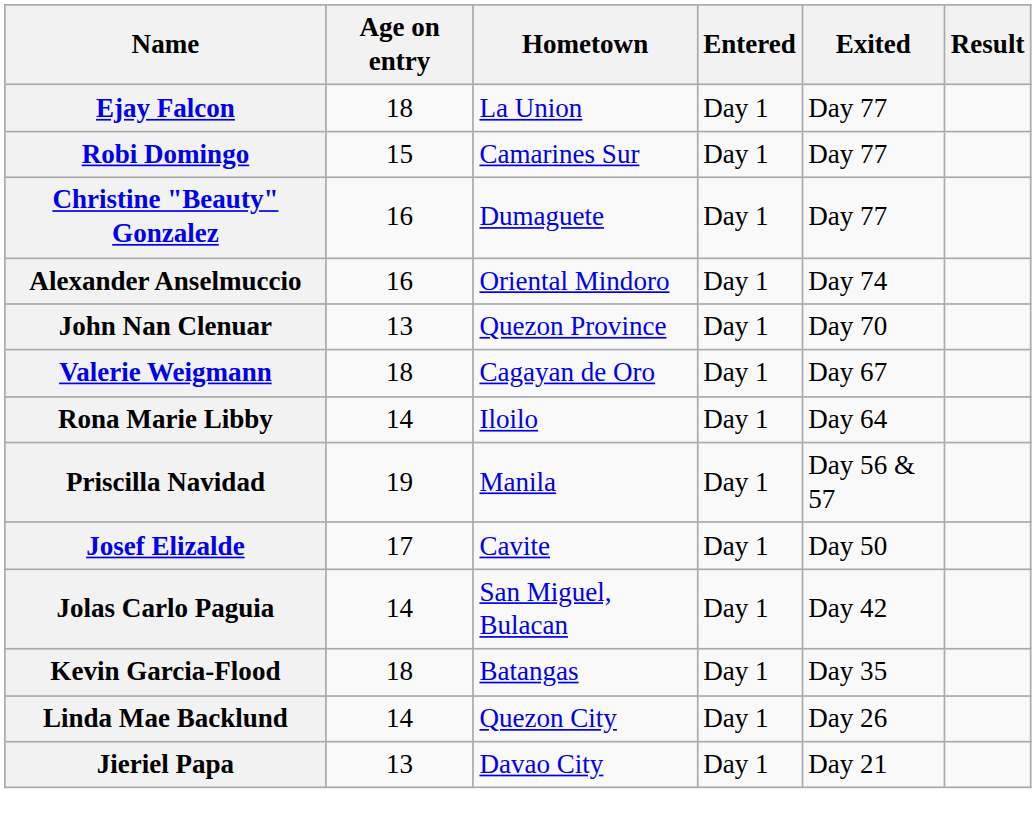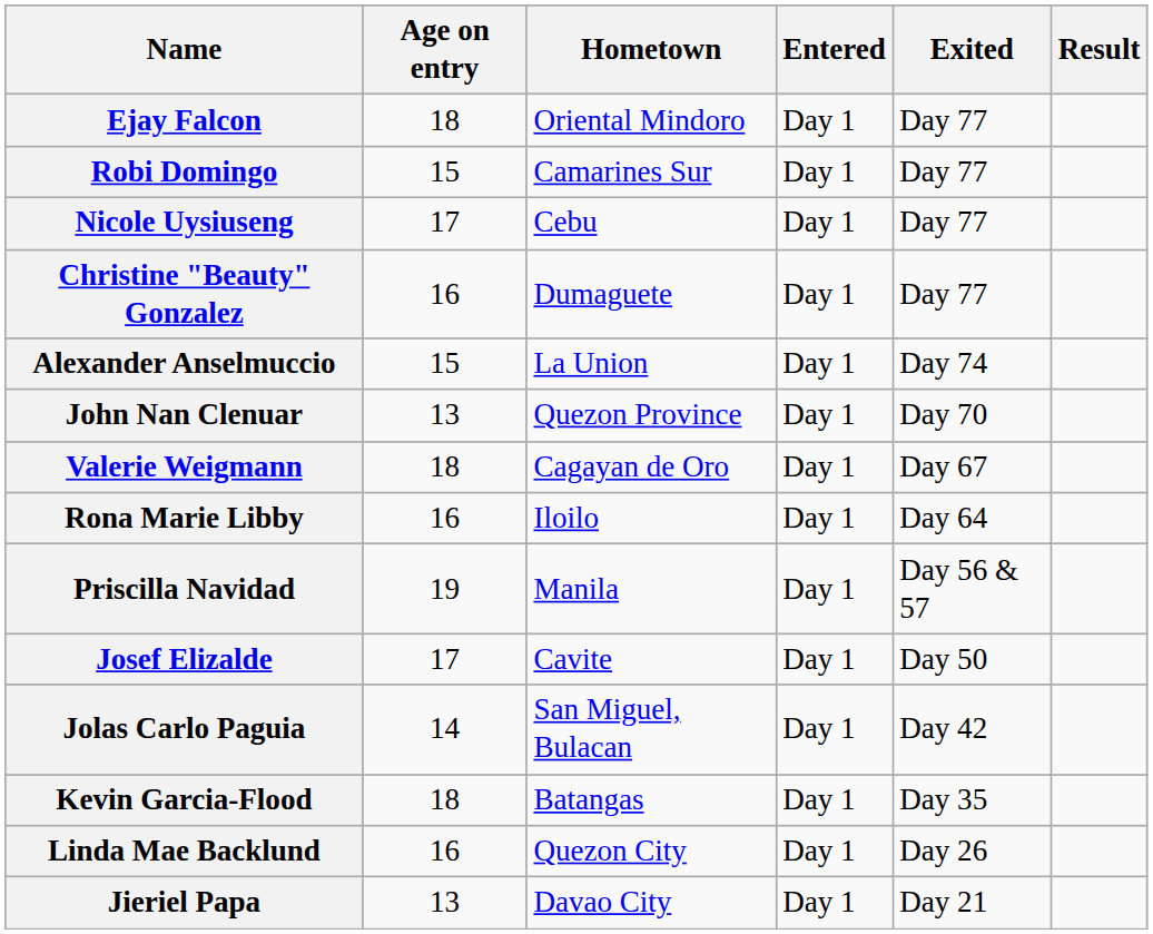Ejay Falcon | Hometown: La Union -> Oriental Mindoro
+ row: Nicole Uysiuseng | 17 | Cebu | Day 1 | Day 77
Alexander Anselmuccio | Age on entry: 16 -> 15
Alexander Anselmuccio | Hometown: Oriental Mindoro -> La Union
Rona Marie Libby | Age on entry: 14 -> 16
Linda Mae Backlund | Age on entry: 14 -> 16
